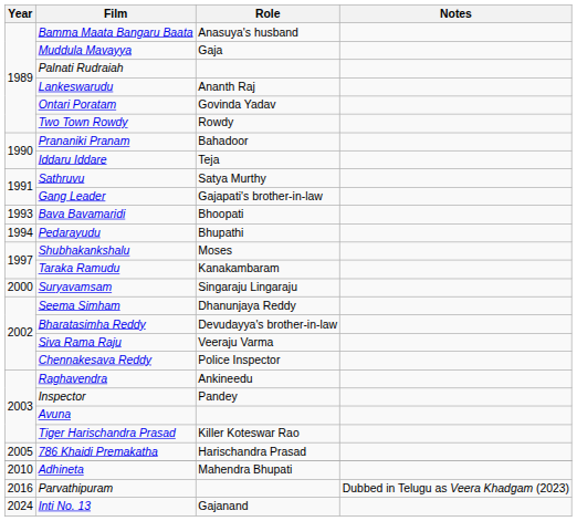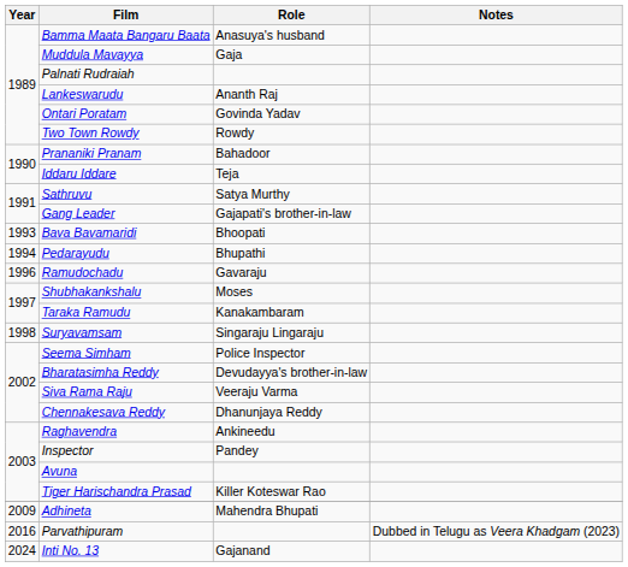+ row: 1996 | Ramudochadu | Gavaraju
Suryavamsam | Year: 2000 -> 1998
Seema Simham | Role: Dhanunjaya Reddy -> Police Inspector
Chennakesava Reddy | Role: Police Inspector -> Dhanunjaya Reddy
- row: 2005 | 786 Khaidi Premakatha | Harischandra Prasad
Adhineta | Year: 2010 -> 2009
